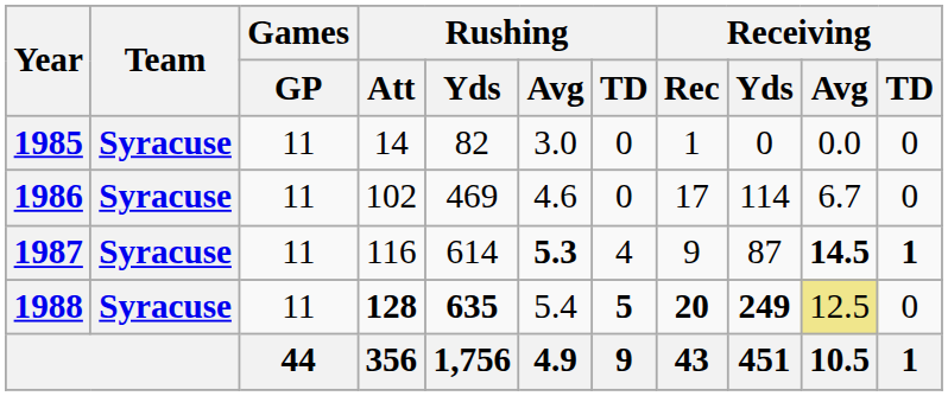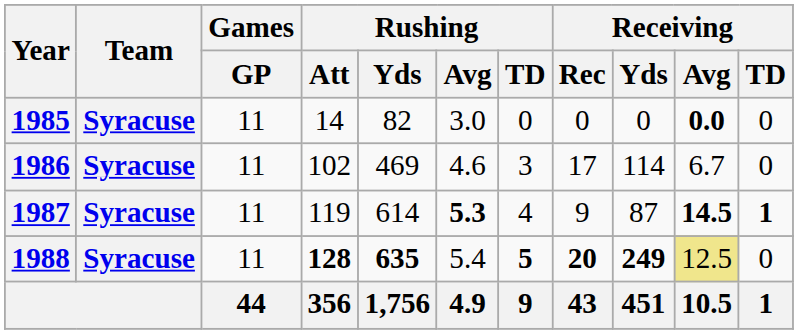1985 | Receiving / Rec: 1 -> 0
1985 | Receiving / Avg: normal -> bold
1986 | Rushing / TD: 0 -> 3
1987 | Rushing / Att: 116 -> 119
